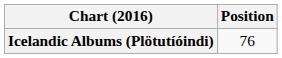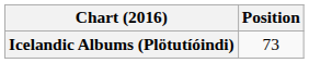Icelandic Albums (Plötutíóindi) | Position: 76 -> 73
